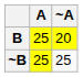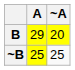B | A: 25 -> 29
